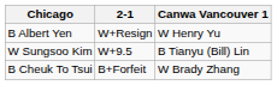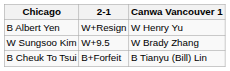W Sungsoo Kim | Canwa Vancouver 1: B Tianyu (Bill) Lin -> W Brady Zhang
B Cheuk To Tsui | Canwa Vancouver 1: W Brady Zhang -> B Tianyu (Bill) Lin
